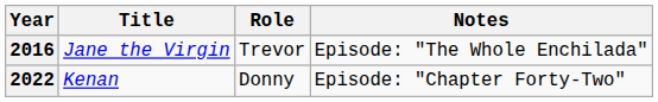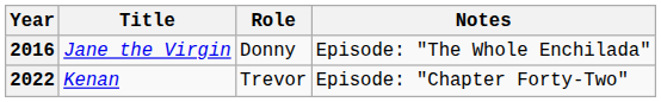2016 | Role: Trevor -> Donny
2022 | Role: Donny -> Trevor
